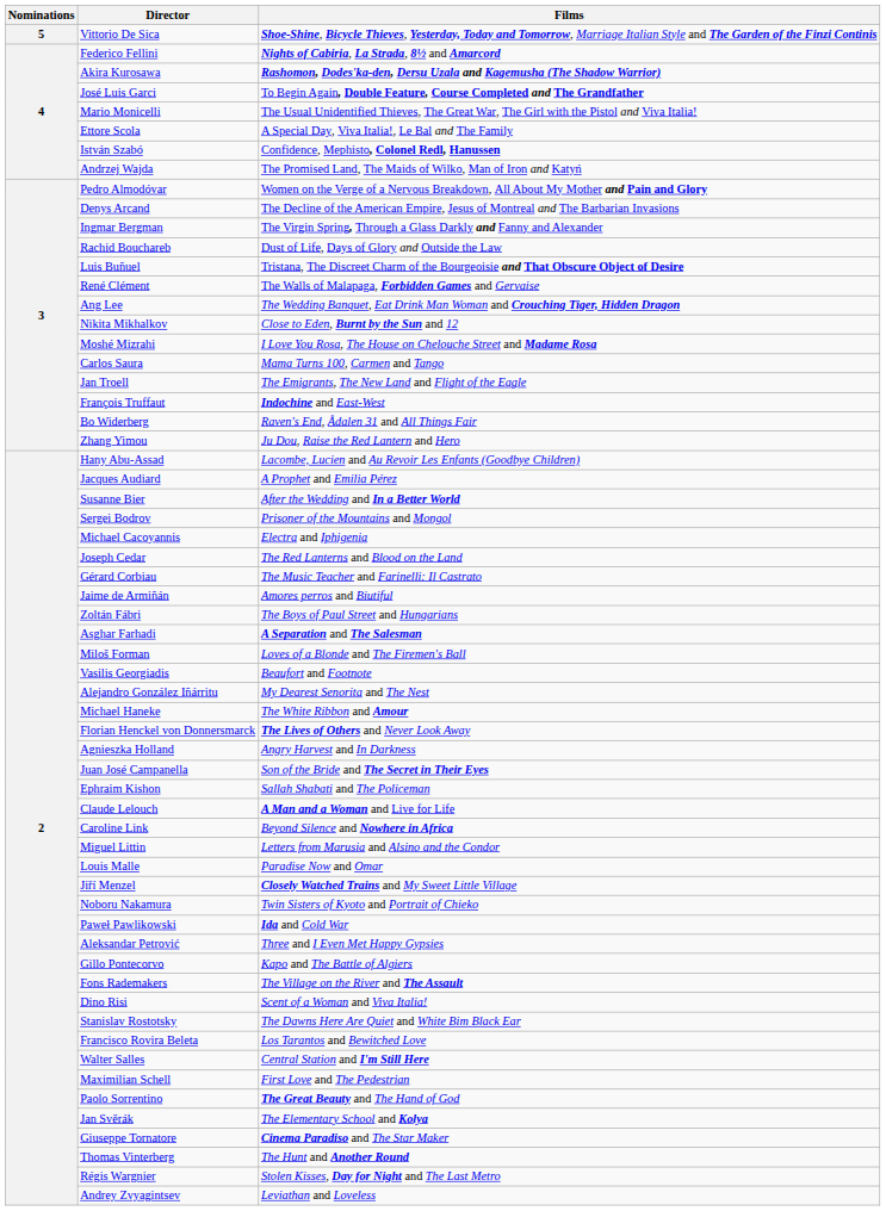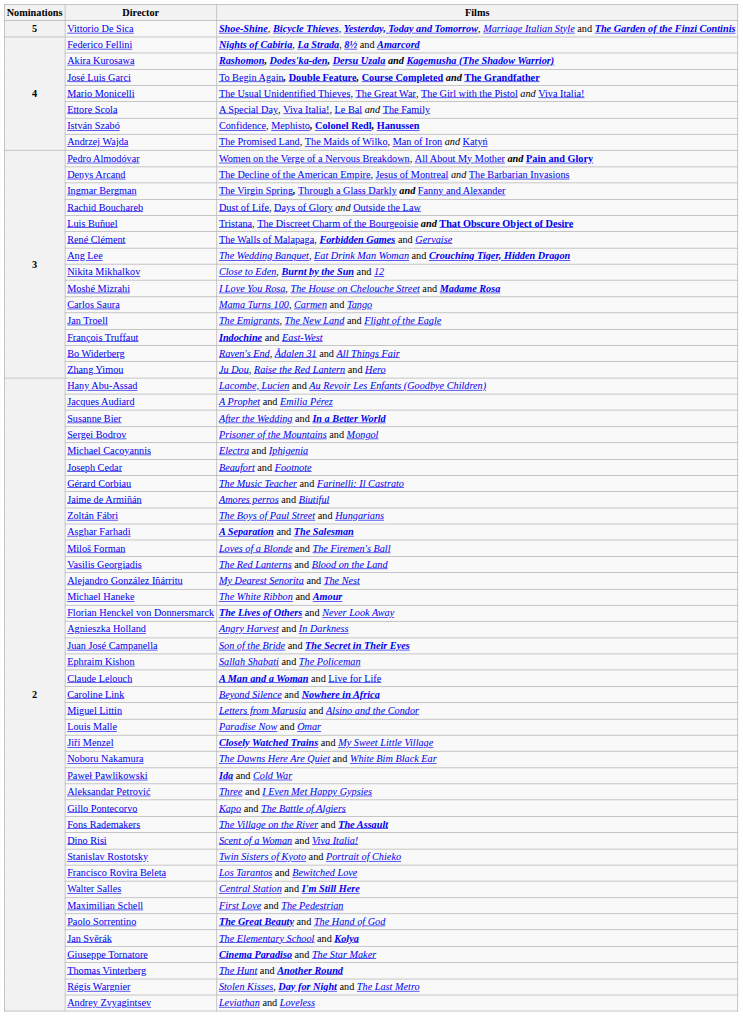Joseph Cedar | Films: The Red Lanterns and Blood on the Land -> Beaufort and Footnote
Vasilis Georgiadis | Films: Beaufort and Footnote -> The Red Lanterns and Blood on the Land
Noboru Nakamura | Films: Twin Sisters of Kyoto and Portrait of Chieko -> The Dawns Here Are Quiet and White Bim Black Ear
Stanislav Rostotsky | Films: The Dawns Here Are Quiet and White Bim Black Ear -> Twin Sisters of Kyoto and Portrait of Chieko
